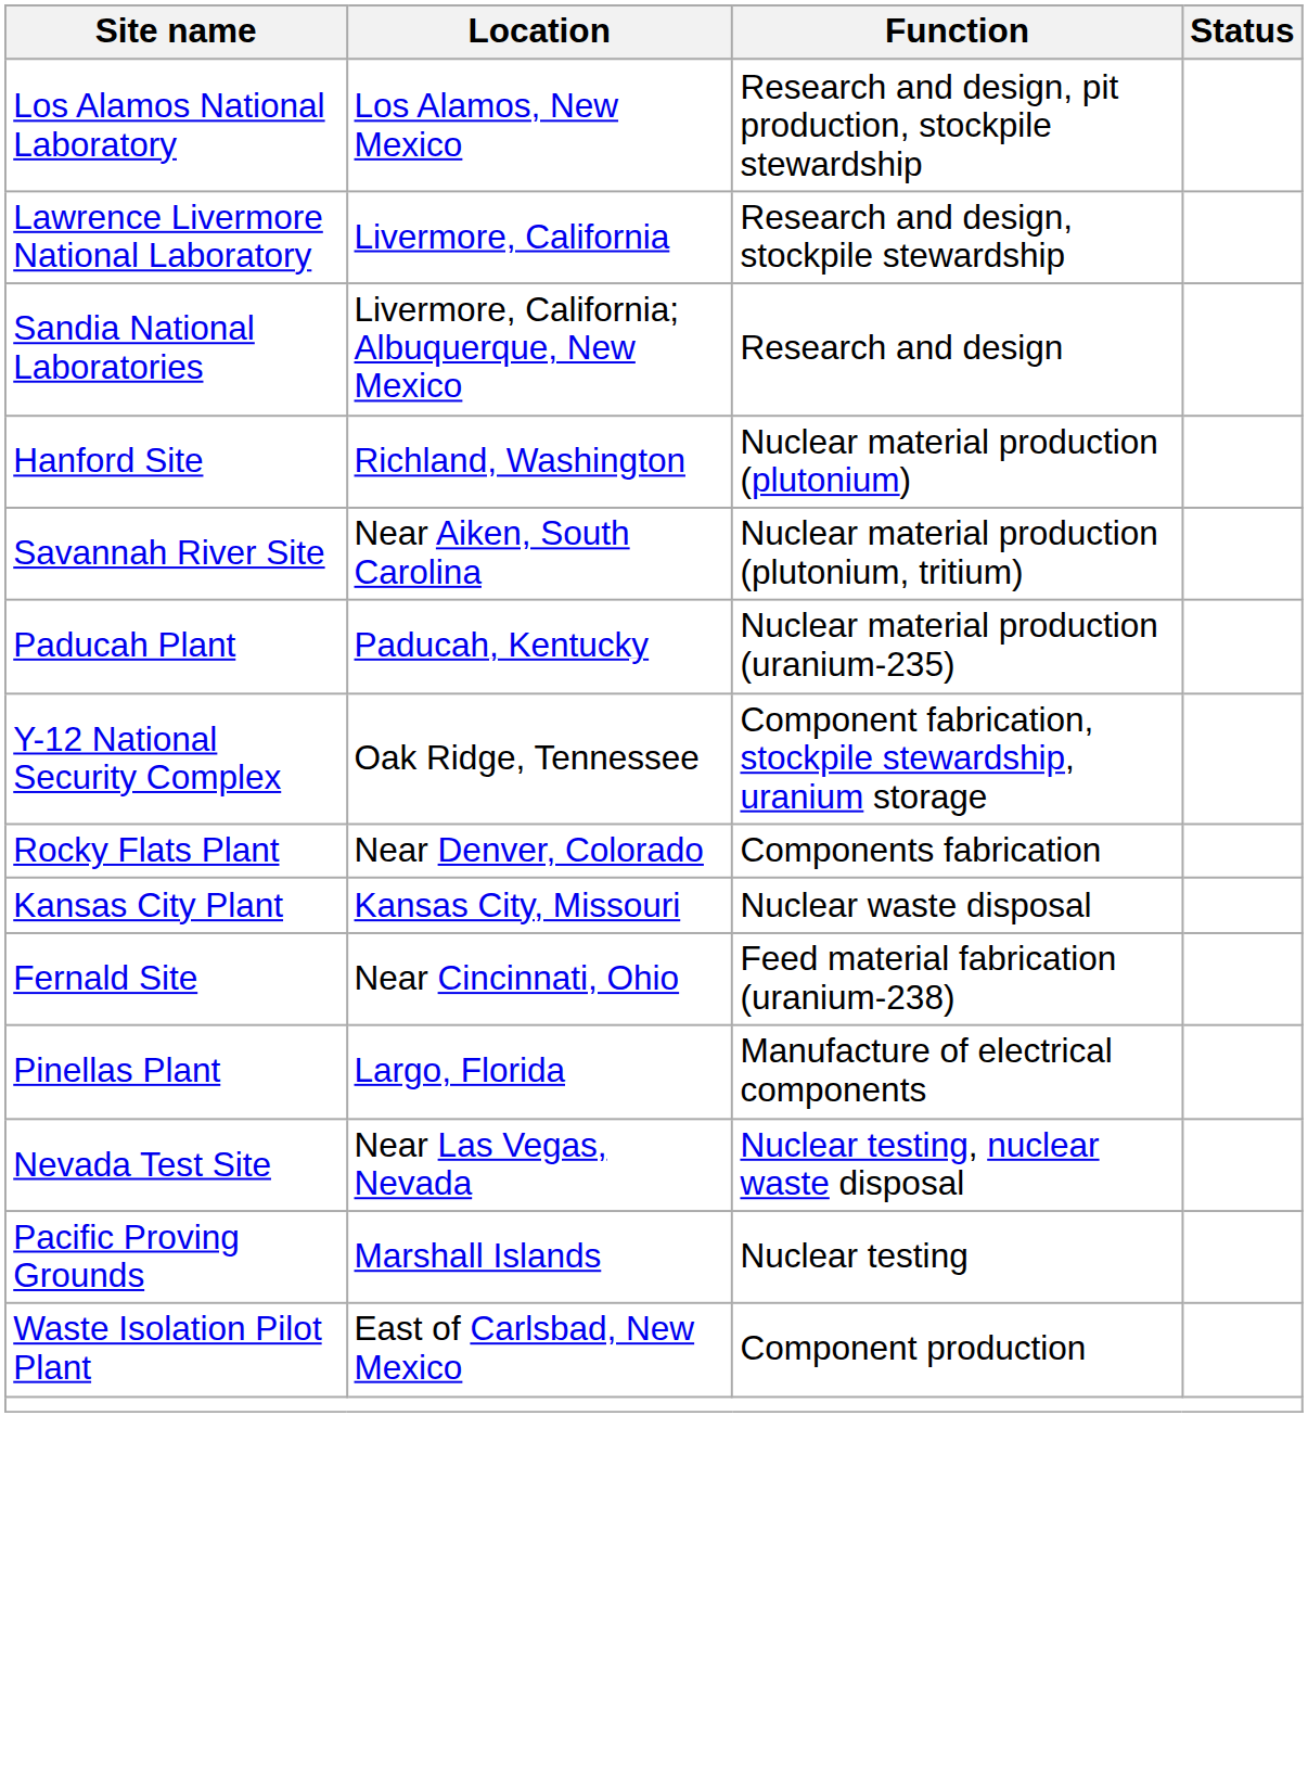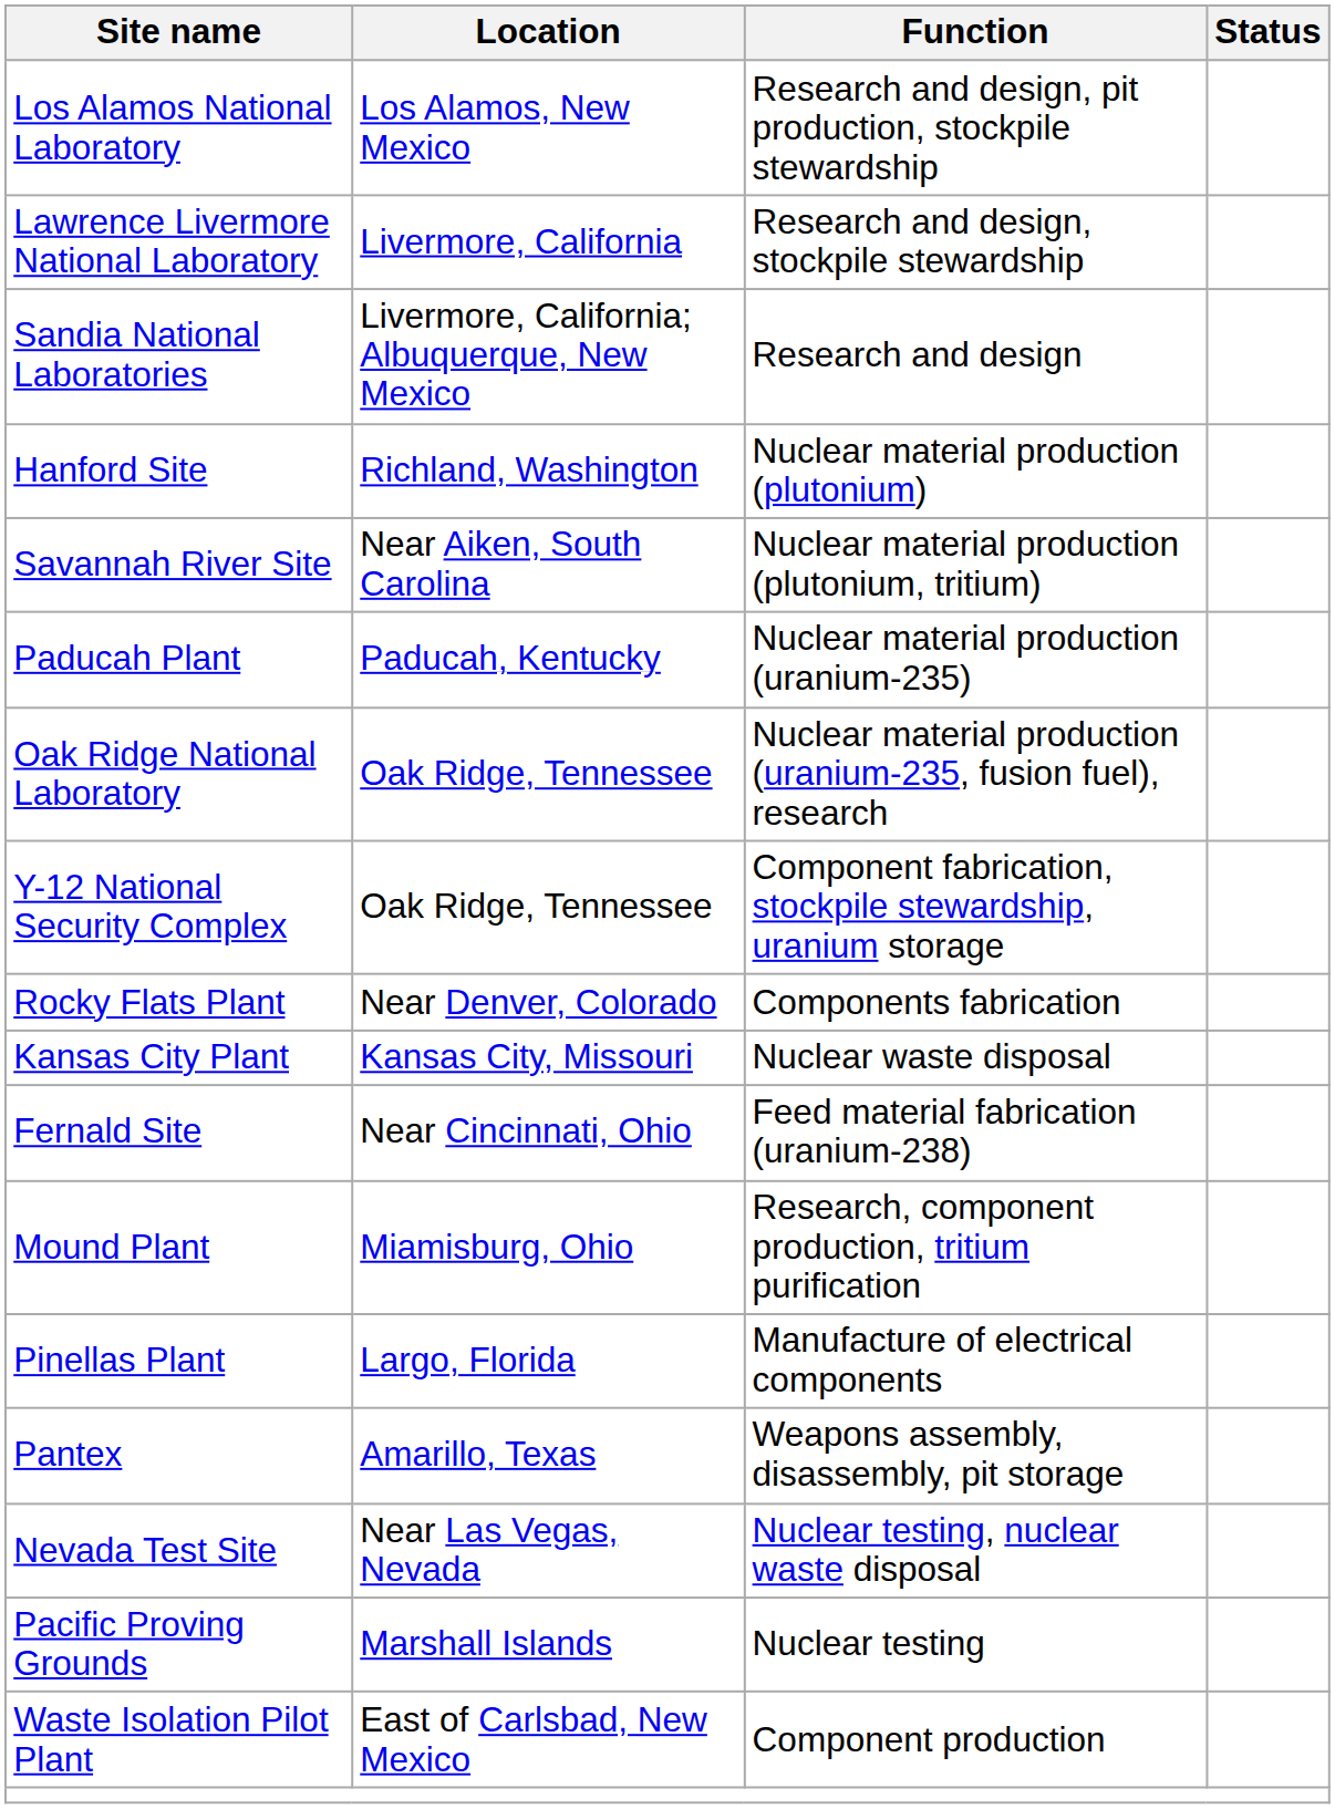+ row: Oak Ridge National Laboratory | Oak Ridge, Tennessee | Nuclear material production (uranium-235, fusion fuel), research
+ row: Mound Plant | Miamisburg, Ohio | Research, component production, tritium purification
+ row: Pantex | Amarillo, Texas | Weapons assembly, disassembly, pit storage
